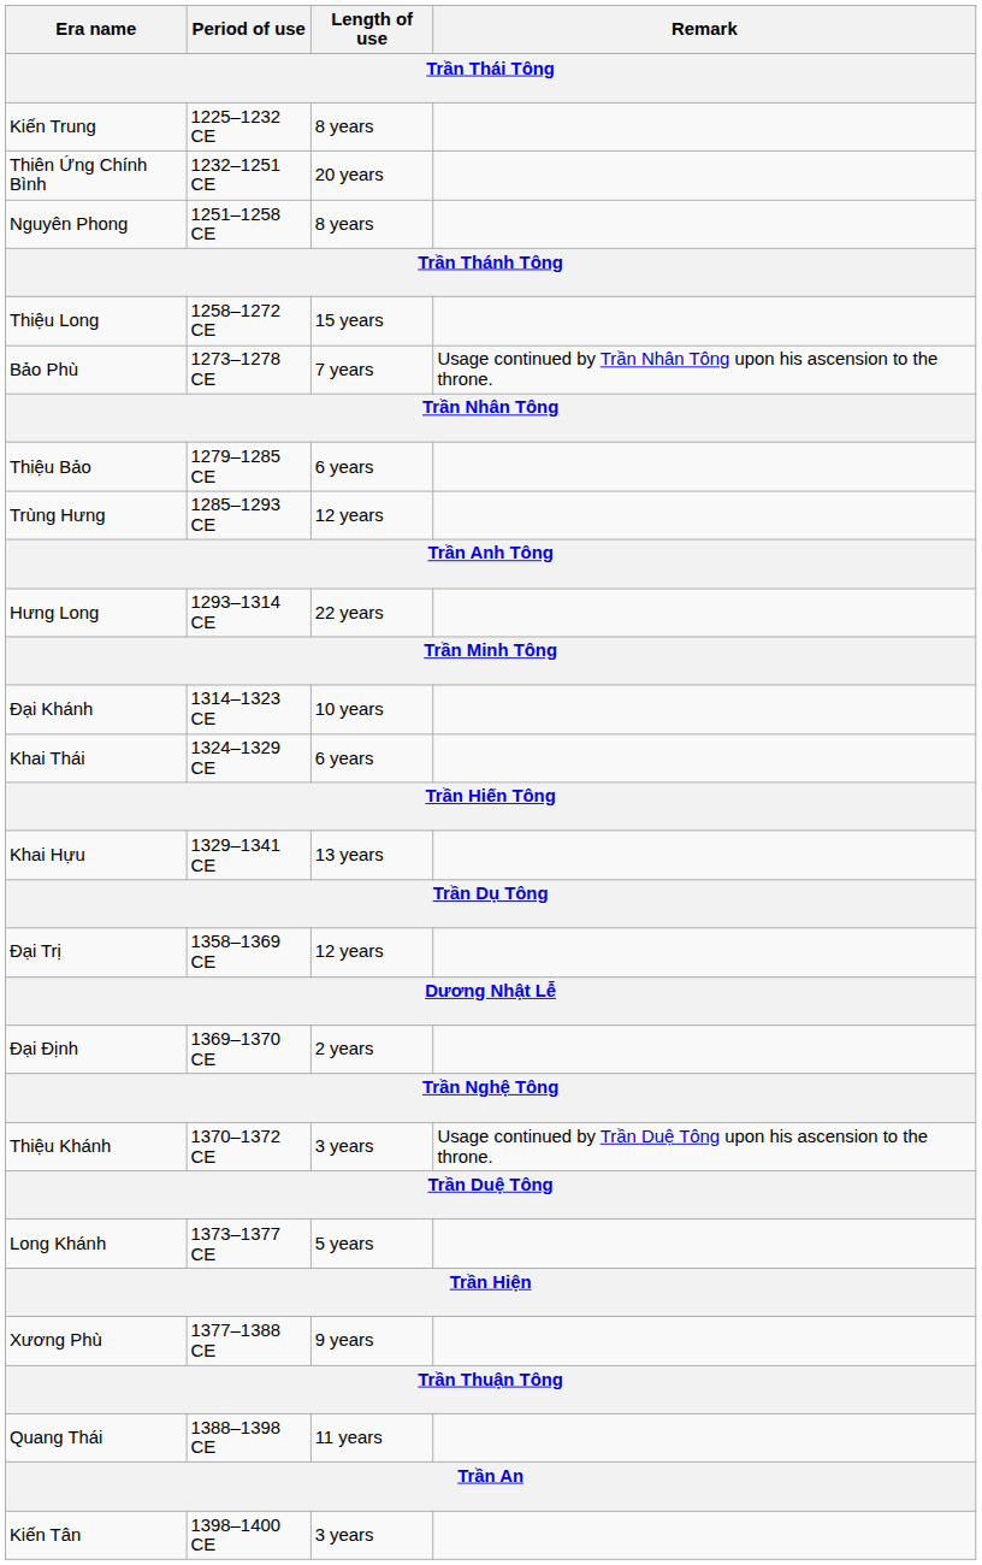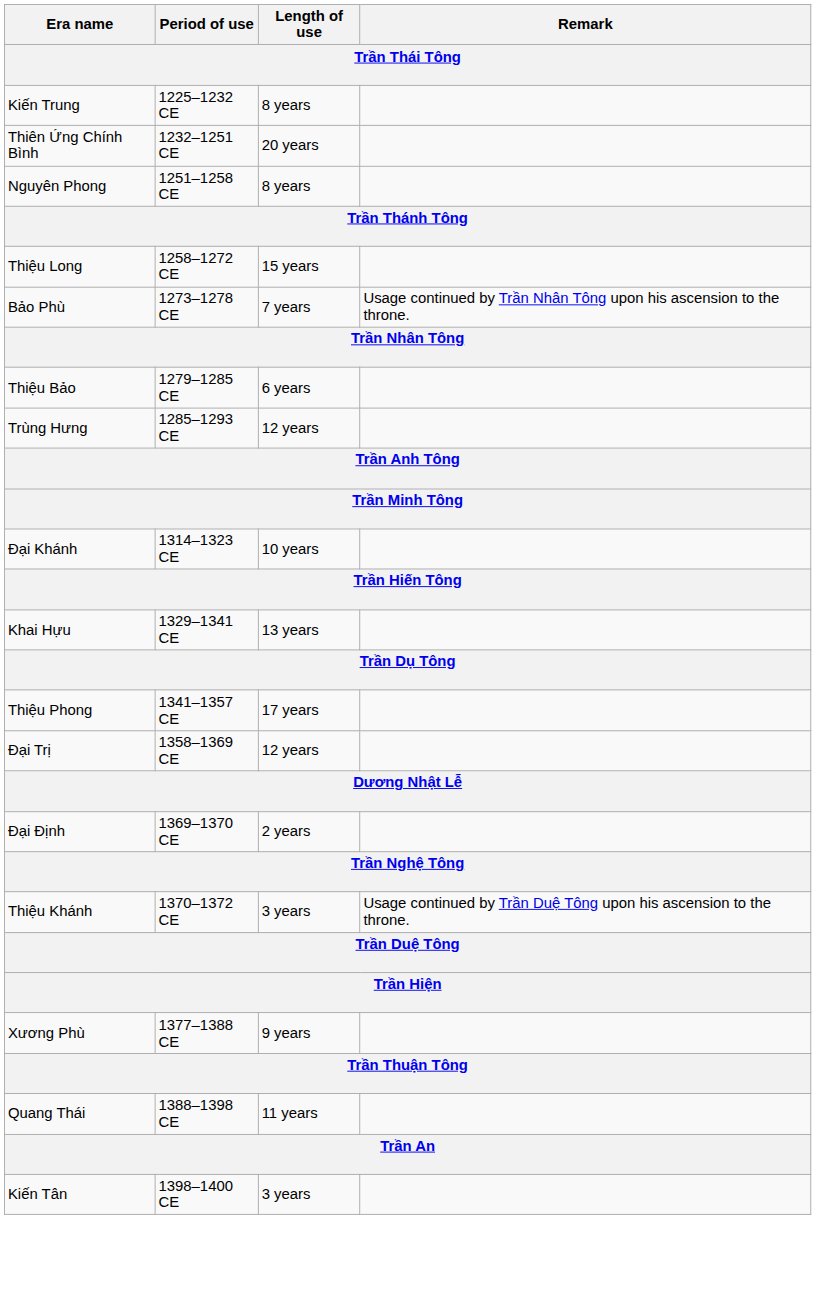- row: Hưng Long | 1293–1314 CE | 22 years
- row: Khai Thái | 1324–1329 CE | 6 years
+ row: Thiệu Phong | 1341–1357 CE | 17 years
- row: Long Khánh | 1373–1377 CE | 5 years
